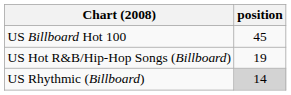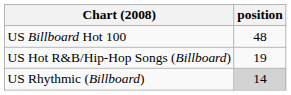US Billboard Hot 100 | position: 45 -> 48
